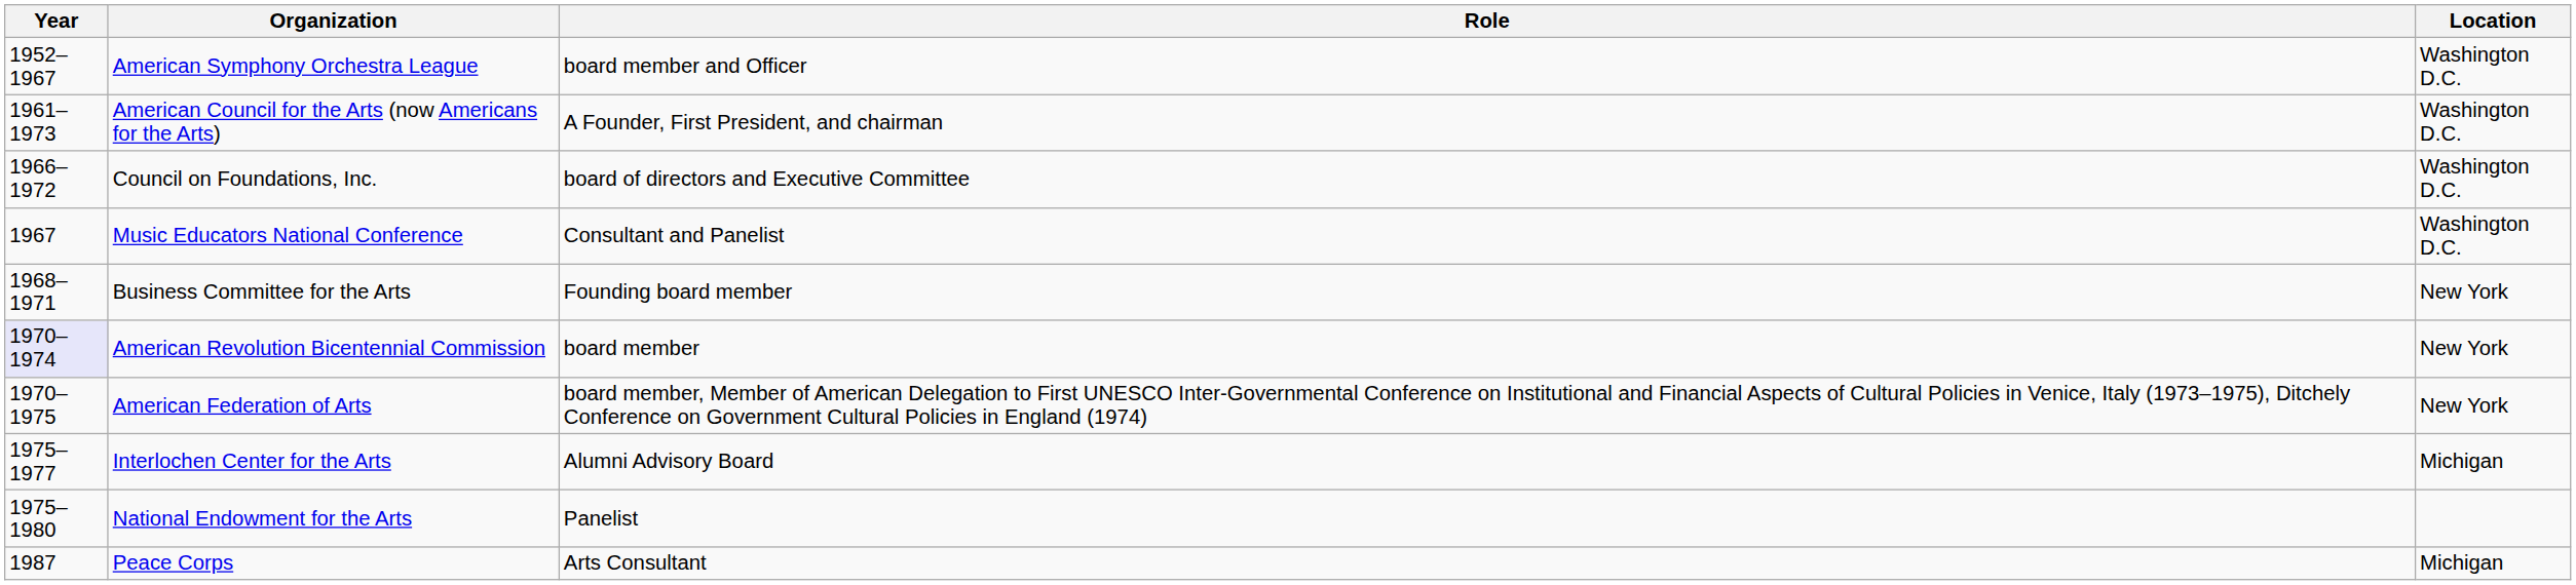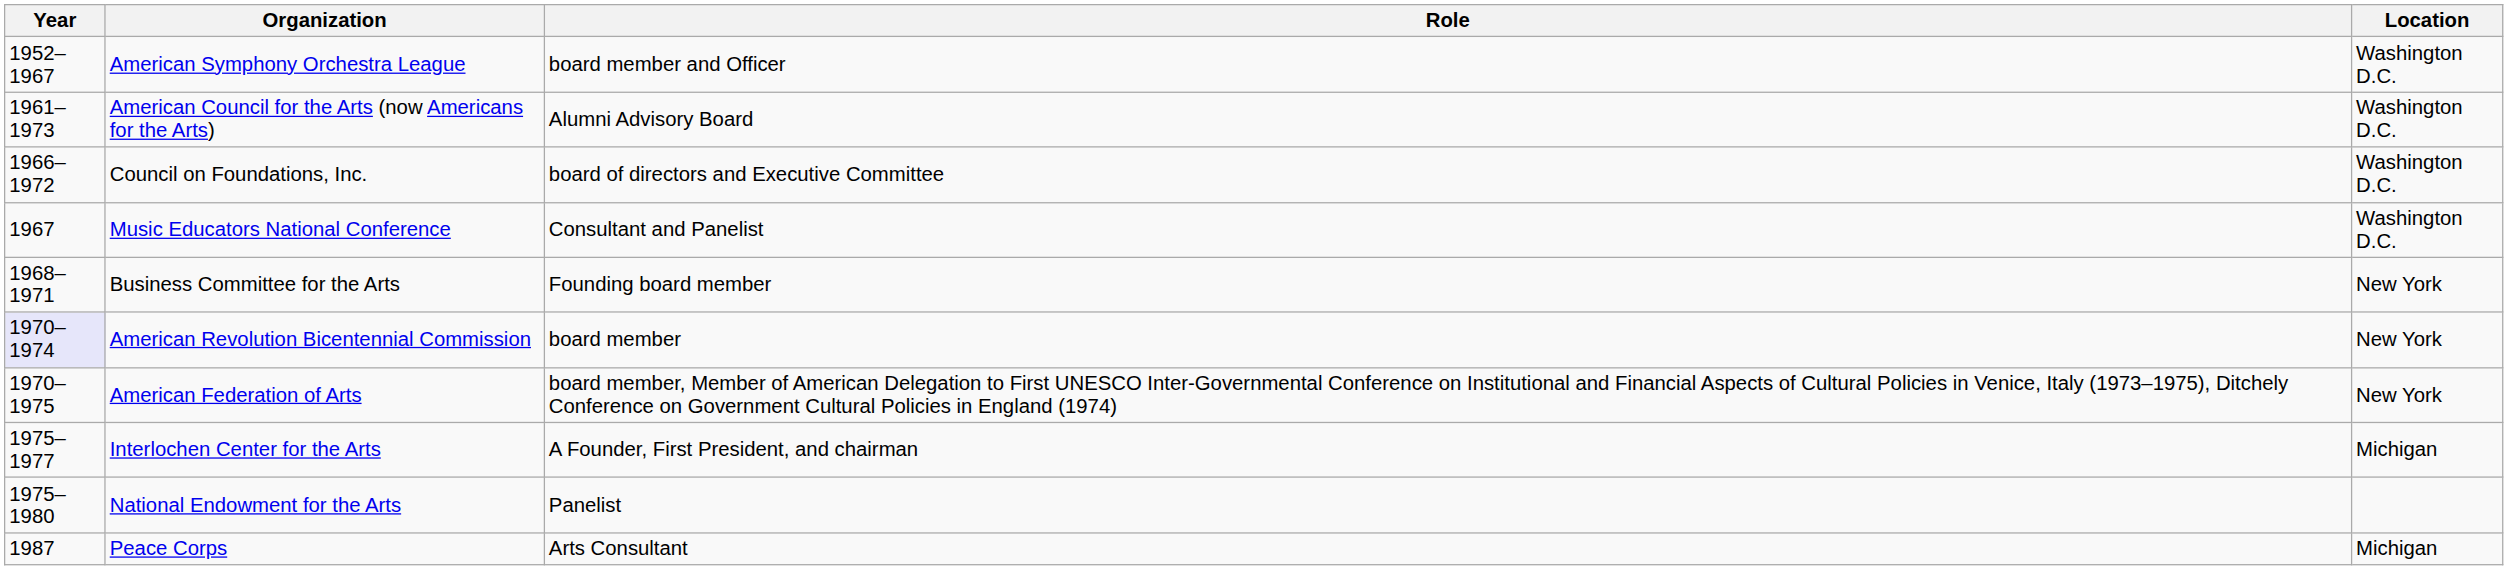American Council for the Arts (now Americans for the Arts) | Role: A Founder, First President, and chairman -> Alumni Advisory Board
Interlochen Center for the Arts | Role: Alumni Advisory Board -> A Founder, First President, and chairman
